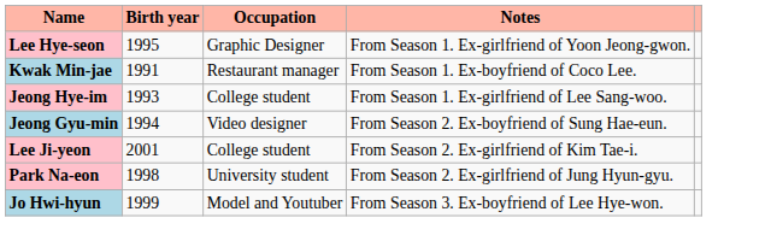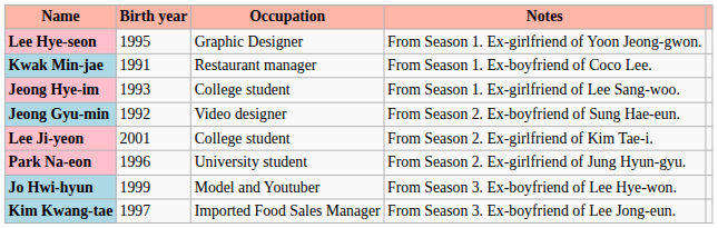Jeong Gyu-min | column 2: 1994 -> 1992
Park Na-eon | column 2: 1998 -> 1996
+ row: Kim Kwang-tae | 1997 | Imported Food Sales Manager | From Season 3. Ex-boyfriend of Lee Jong-eun.
